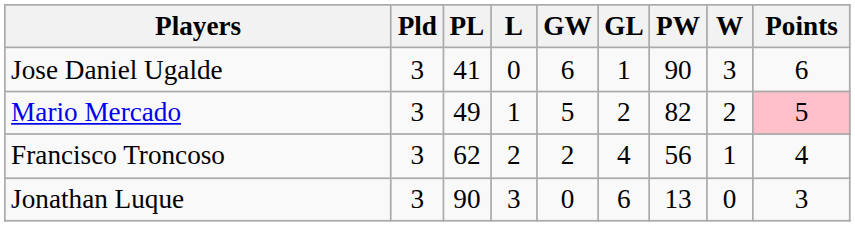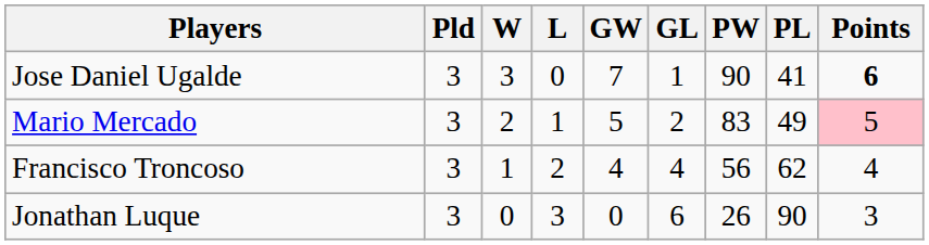columns swapped: W <-> PL
Jose Daniel Ugalde | GW: 6 -> 7
Jose Daniel Ugalde | Points: normal -> bold
Mario Mercado | PW: 82 -> 83
Francisco Troncoso | GW: 2 -> 4
Jonathan Luque | PW: 13 -> 26
